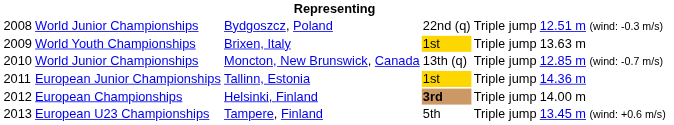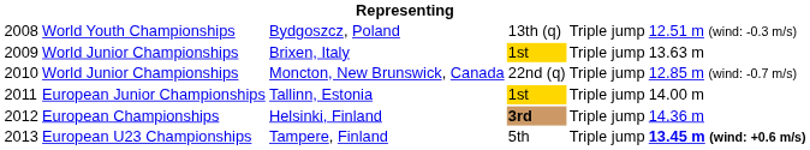Bydgoszcz, Poland | column 2: World Junior Championships -> World Youth Championships
Bydgoszcz, Poland | column 4: 22nd (q) -> 13th (q)
Brixen, Italy | column 2: World Youth Championships -> World Junior Championships
Moncton, New Brunswick, Canada | column 4: 13th (q) -> 22nd (q)
Tallinn, Estonia | column 6: 14.36 m -> 14.00 m
Helsinki, Finland | column 6: 14.00 m -> 14.36 m
Tampere, Finland | column 6: normal -> bold
